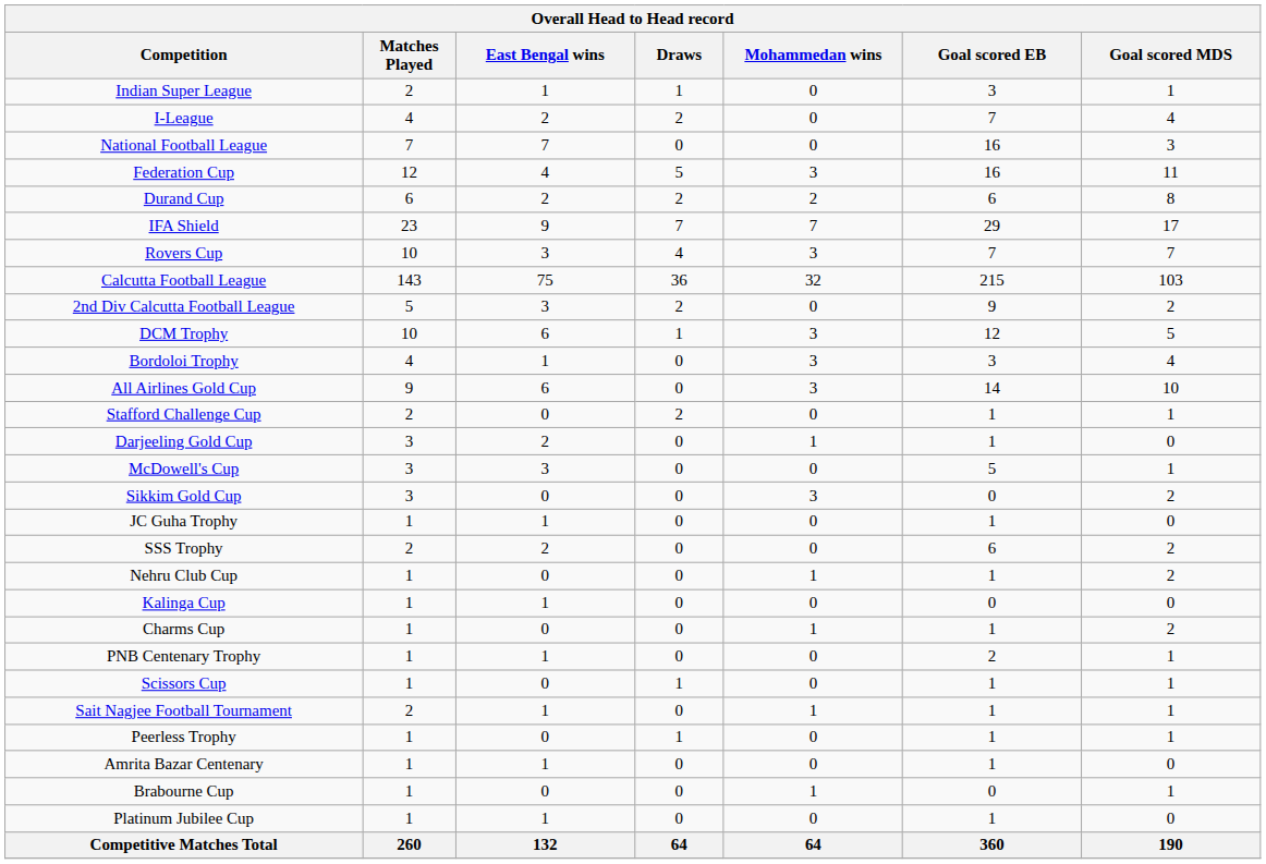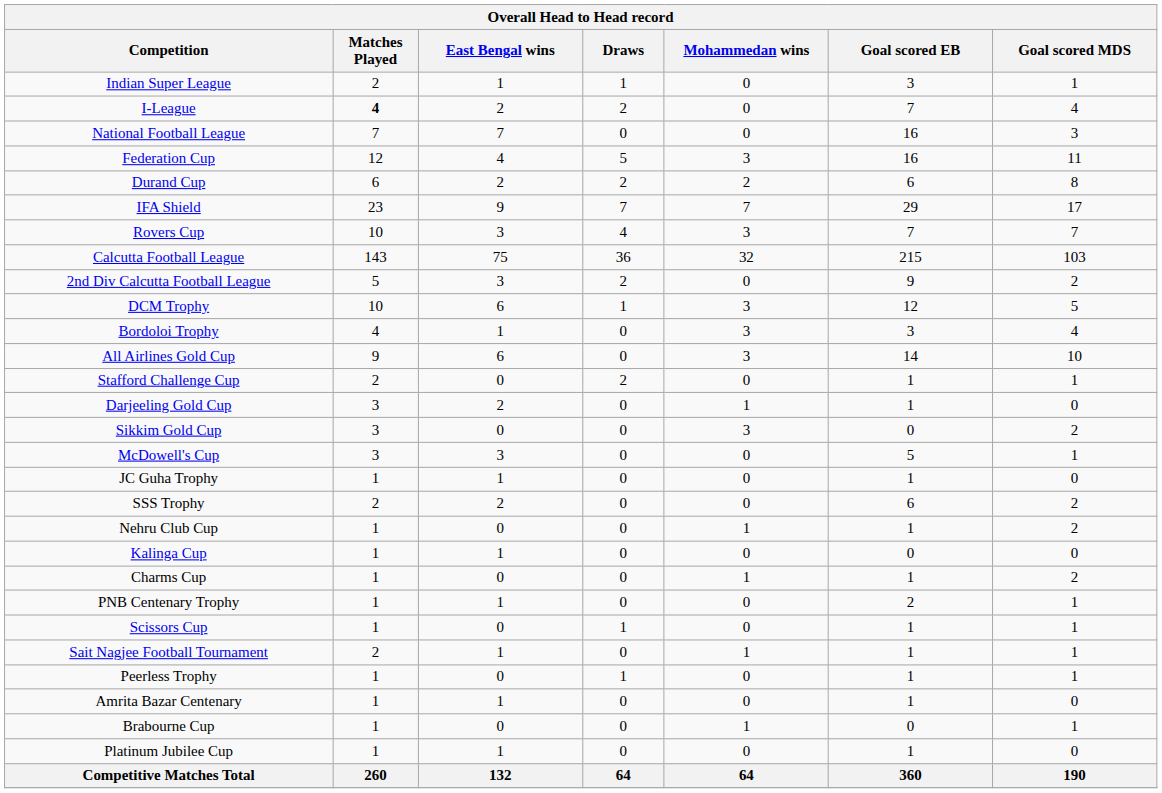I-League | Matches Played: normal -> bold
rows swapped: McDowell's Cup <-> Sikkim Gold Cup
